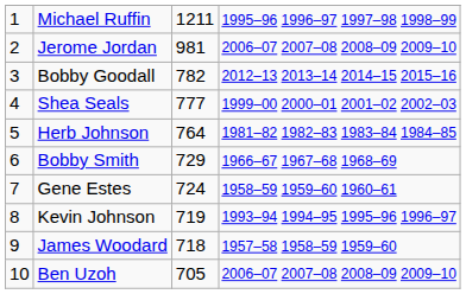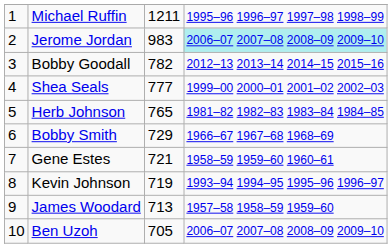Jerome Jordan | column 3: 981 -> 983
Jerome Jordan | column 4: no background -> paleturquoise background
Herb Johnson | column 3: 764 -> 765
Gene Estes | column 3: 724 -> 721
James Woodard | column 3: 718 -> 713
